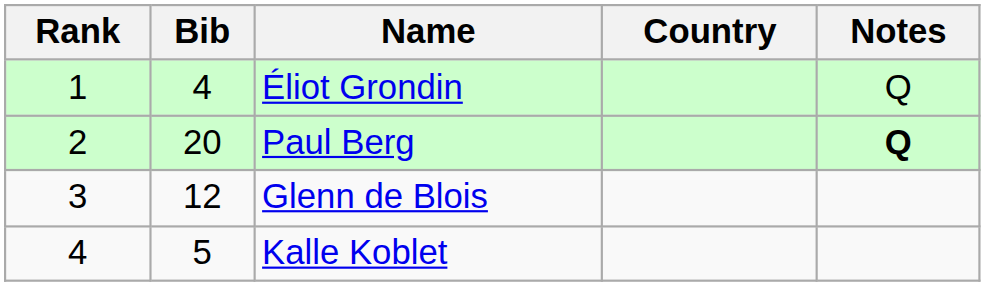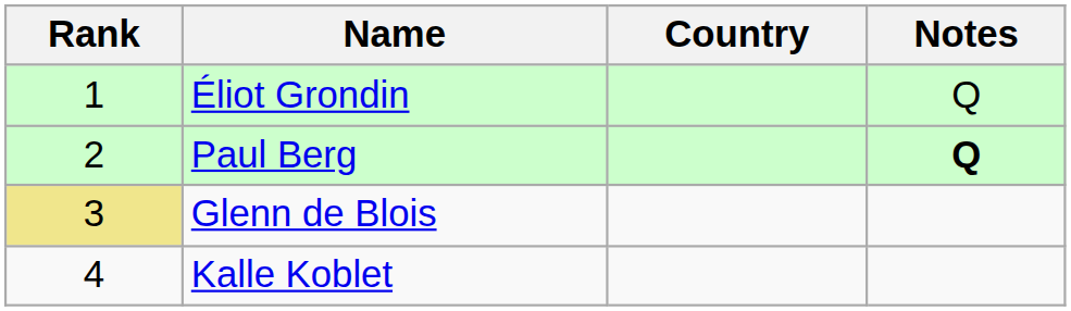- column: Bib | 4 | 20 | 12 | 5
Glenn de Blois | Rank: no background -> khaki background
